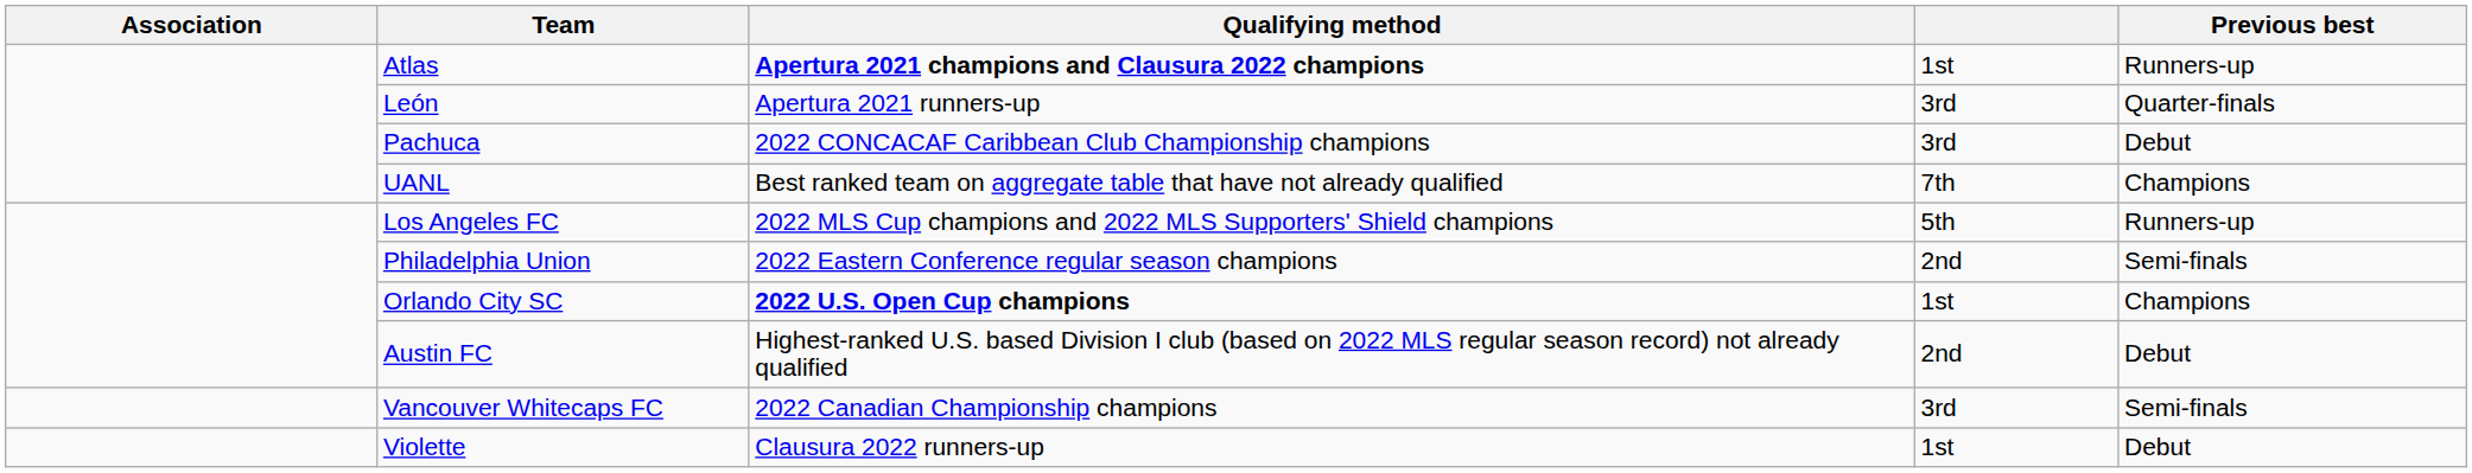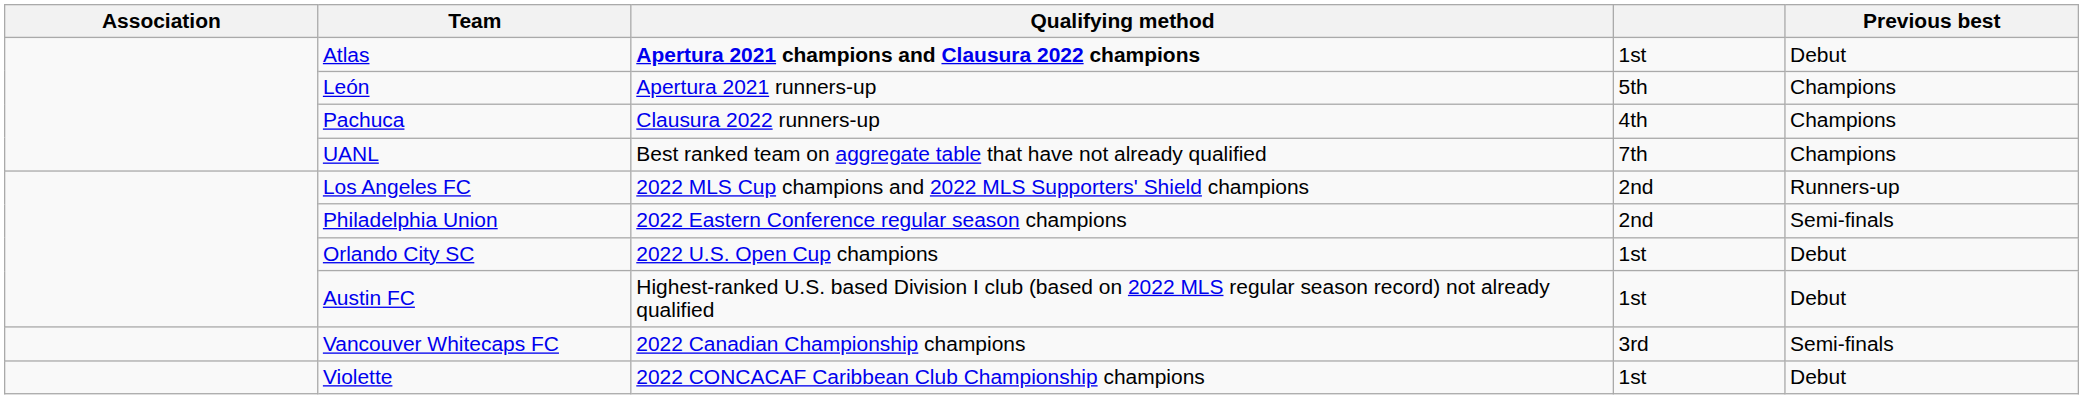Atlas | Previous best: Runners-up -> Debut
León | column 4: 3rd -> 5th
León | Previous best: Quarter-finals -> Champions
Pachuca | Qualifying method: 2022 CONCACAF Caribbean Club Championship champions -> Clausura 2022 runners-up
Pachuca | column 4: 3rd -> 4th
Pachuca | Previous best: Debut -> Champions
Los Angeles FC | column 4: 5th -> 2nd
Orlando City SC | Qualifying method: bold -> normal
Orlando City SC | Previous best: Champions -> Debut
Austin FC | column 4: 2nd -> 1st
Violette | Qualifying method: Clausura 2022 runners-up -> 2022 CONCACAF Caribbean Club Championship champions
